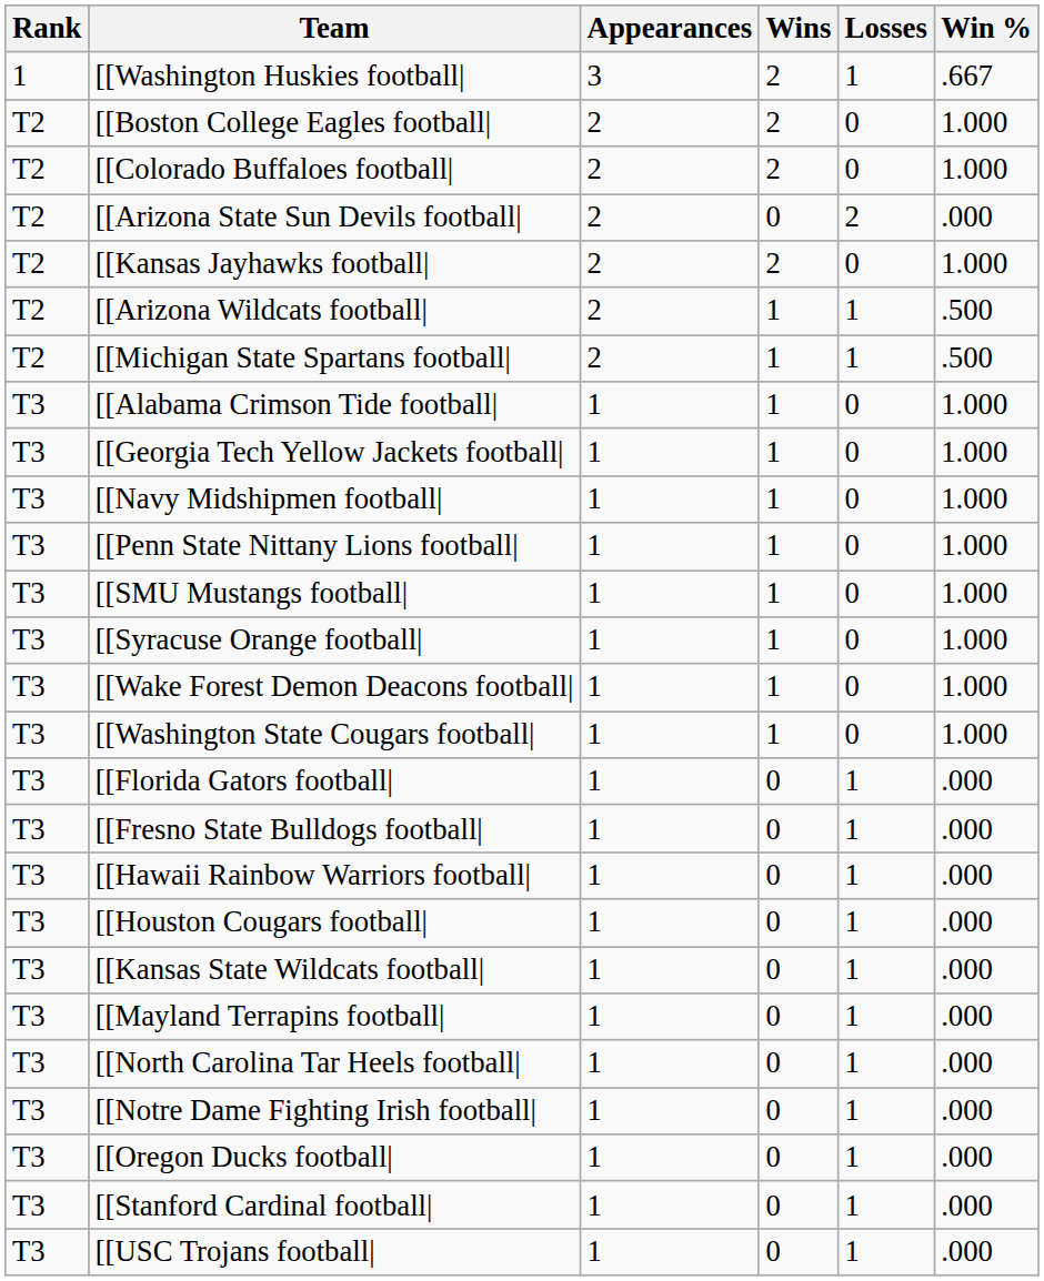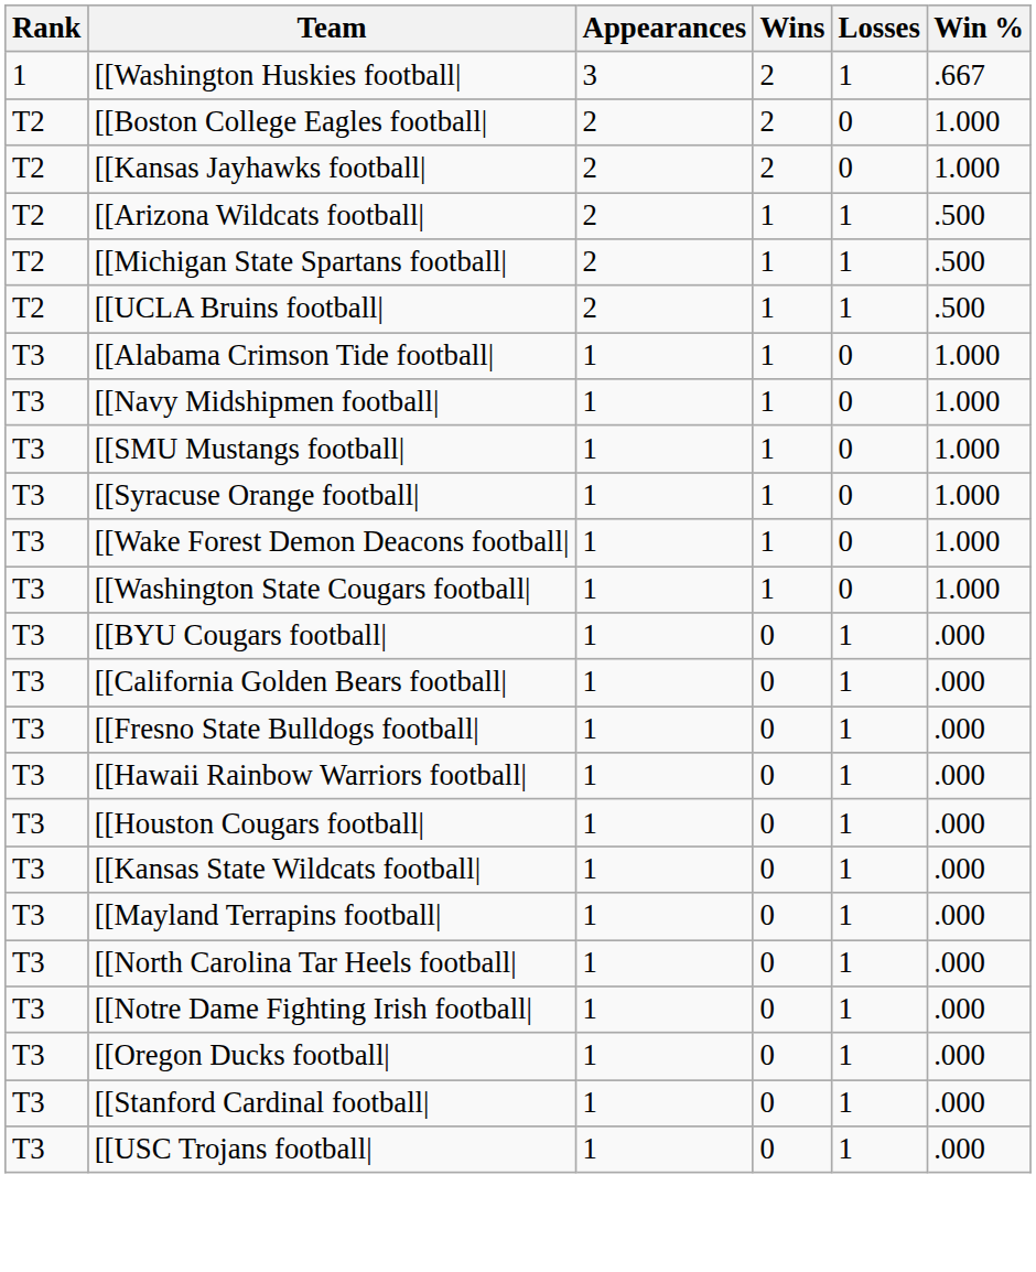- row: T2 | [[Colorado Buffaloes football| | 2 | 2 | 0 | 1.000
- row: T2 | [[Arizona State Sun Devils football| | 2 | 0 | 2 | .000
+ row: T2 | [[UCLA Bruins football| | 2 | 1 | 1 | .500
- row: T3 | [[Georgia Tech Yellow Jackets football| | 1 | 1 | 0 | 1.000
- row: T3 | [[Penn State Nittany Lions football| | 1 | 1 | 0 | 1.000
+ row: T3 | [[BYU Cougars football| | 1 | 0 | 1 | .000
+ row: T3 | [[California Golden Bears football| | 1 | 0 | 1 | .000
- row: T3 | [[Florida Gators football| | 1 | 0 | 1 | .000
